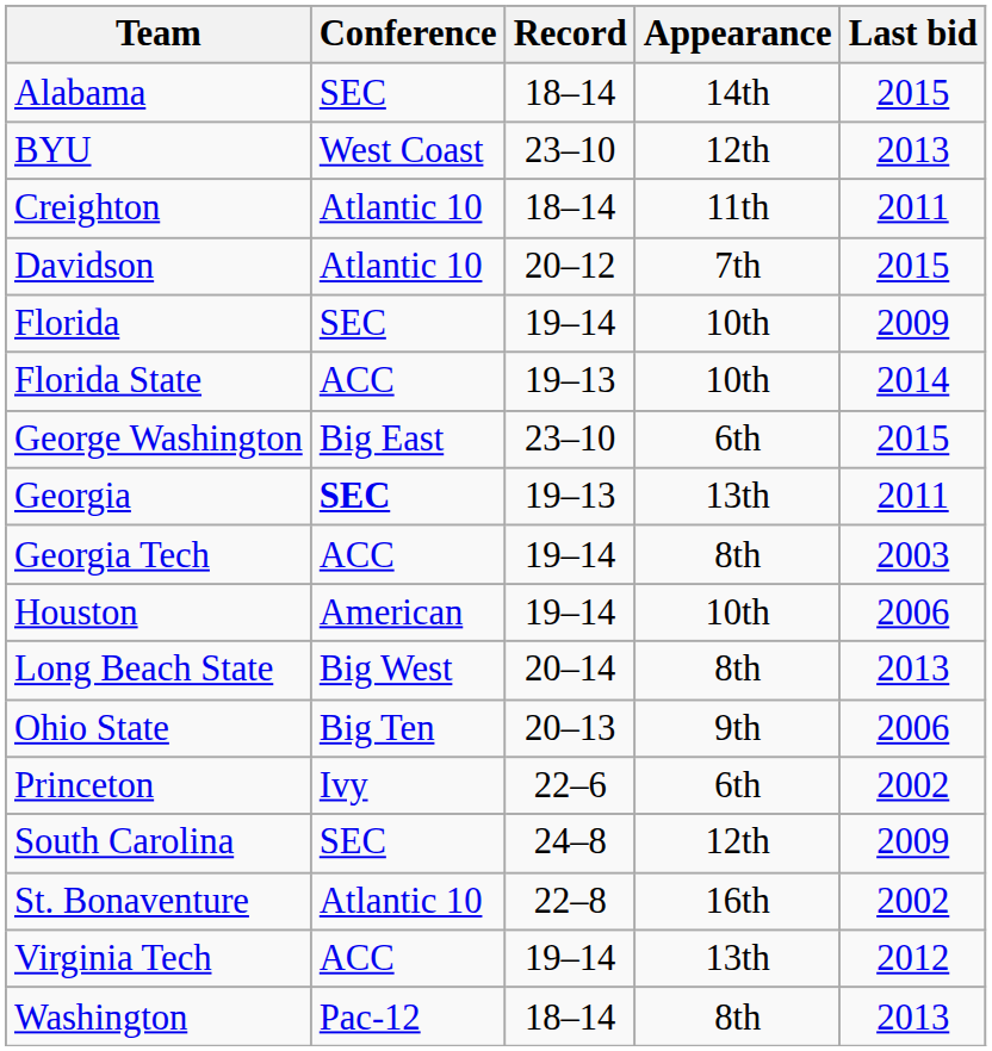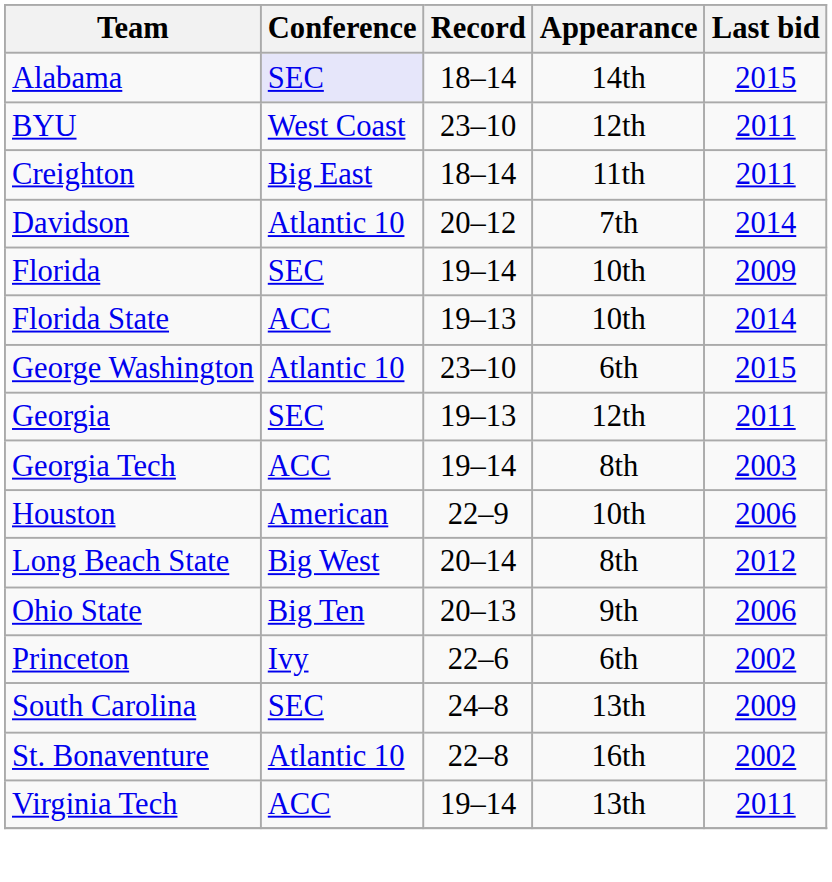Alabama | Conference: no background -> lavender background
BYU | Last bid: 2013 -> 2011
Creighton | Conference: Atlantic 10 -> Big East
Davidson | Last bid: 2015 -> 2014
George Washington | Conference: Big East -> Atlantic 10
Georgia | Conference: bold -> normal
Georgia | Appearance: 13th -> 12th
Houston | Record: 19–14 -> 22–9
Long Beach State | Last bid: 2013 -> 2012
South Carolina | Appearance: 12th -> 13th
Virginia Tech | Last bid: 2012 -> 2011
- row: Washington | Pac-12 | 18–14 | 8th | 2013
